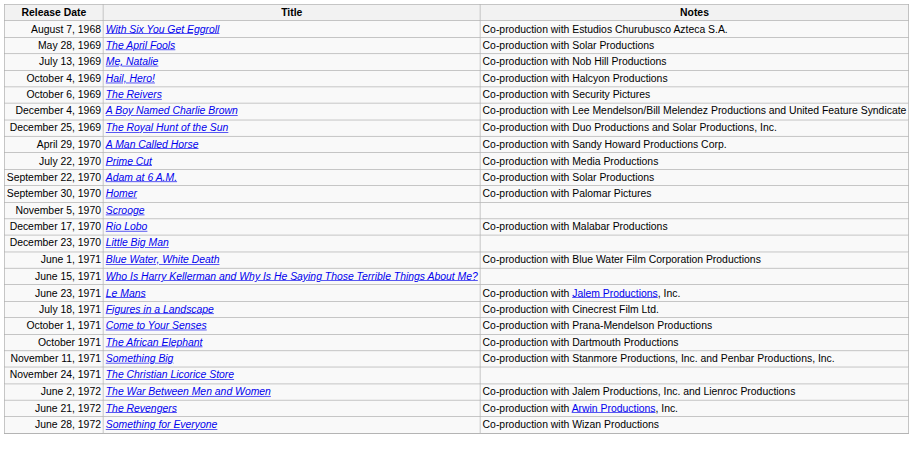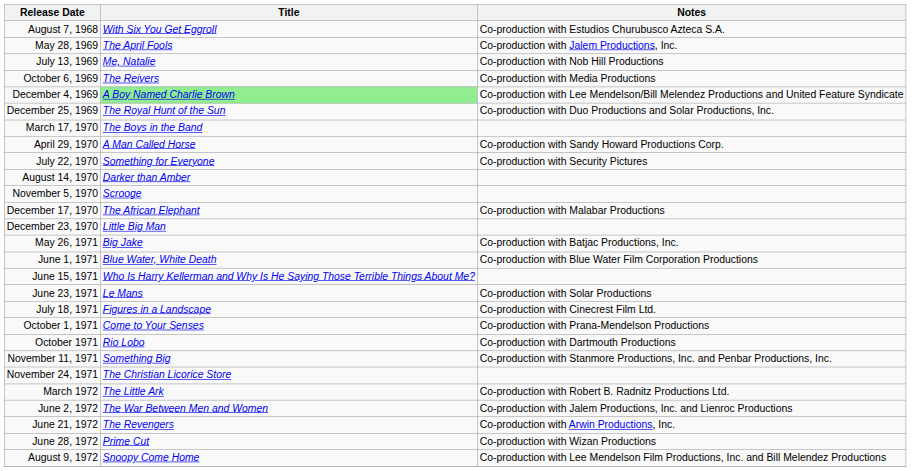May 28, 1969 | Notes: Co-production with Solar Productions -> Co-production with Jalem Productions, Inc.
- row: October 4, 1969 | Hail, Hero! | Co-production with Halcyon Productions
October 6, 1969 | Notes: Co-production with Security Pictures -> Co-production with Media Productions
December 4, 1969 | Title: no background -> lightgreen background
+ row: March 17, 1970 | The Boys in the Band
July 22, 1970 | Title: Prime Cut -> Something for Everyone
July 22, 1970 | Notes: Co-production with Media Productions -> Co-production with Security Pictures
+ row: August 14, 1970 | Darker than Amber
- row: September 22, 1970 | Adam at 6 A.M. | Co-production with Solar Productions
- row: September 30, 1970 | Homer | Co-production with Palomar Pictures
December 17, 1970 | Title: Rio Lobo -> The African Elephant
+ row: May 26, 1971 | Big Jake | Co-production with Batjac Productions, Inc.
June 23, 1971 | Notes: Co-production with Jalem Productions, Inc. -> Co-production with Solar Productions
October 1971 | Title: The African Elephant -> Rio Lobo
+ row: March 1972 | The Little Ark | Co-production with Robert B. Radnitz Productions Ltd.
June 28, 1972 | Title: Something for Everyone -> Prime Cut
+ row: August 9, 1972 | Snoopy Come Home | Co-production with Lee Mendelson Film Productions, Inc. and Bill Melendez Productions
